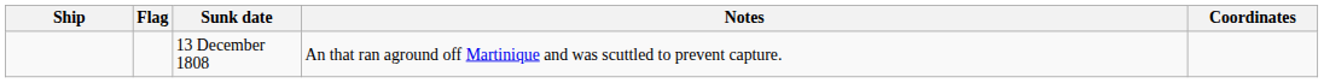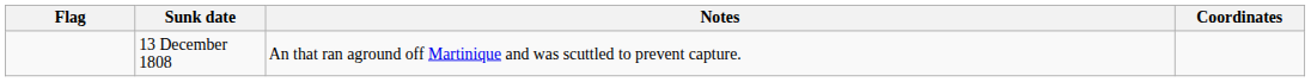- column: Ship
